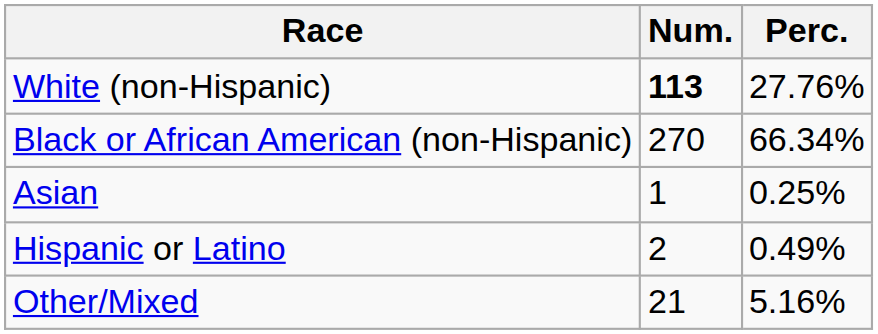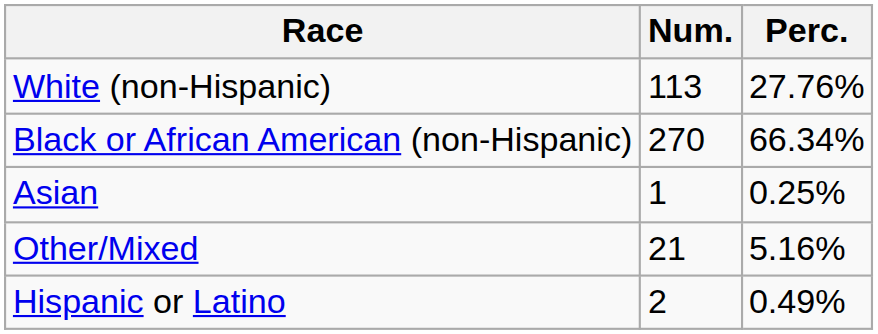White (non-Hispanic) | Num.: bold -> normal
rows swapped: Other/Mixed <-> Hispanic or Latino
